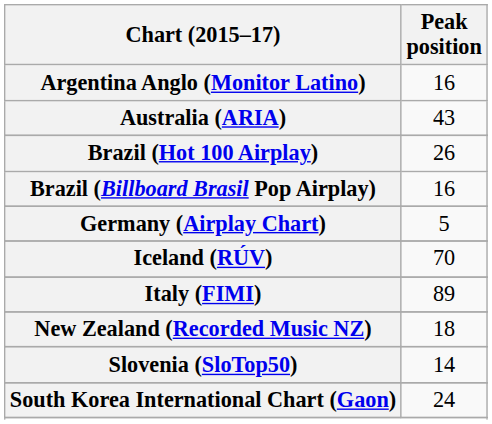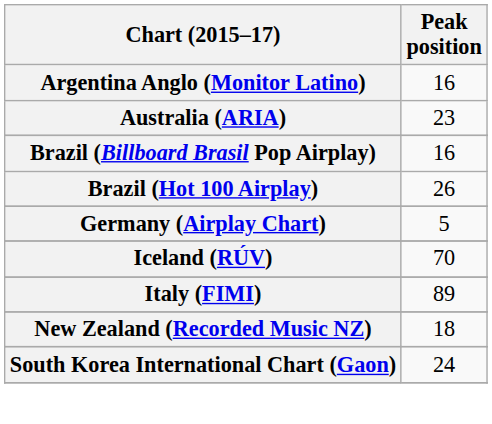Australia (ARIA) | Peak position: 43 -> 23
rows swapped: Brazil (Hot 100 Airplay) <-> Brazil (Billboard Brasil Pop Airplay)
- row: Slovenia (SloTop50) | 14
